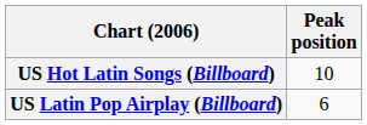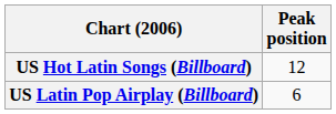US Hot Latin Songs (Billboard) | Peak position: 10 -> 12
